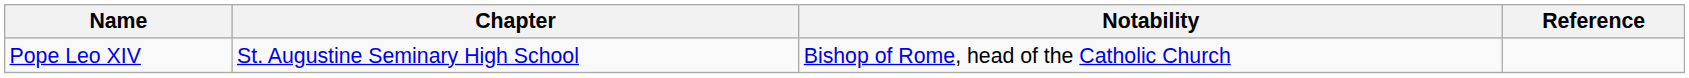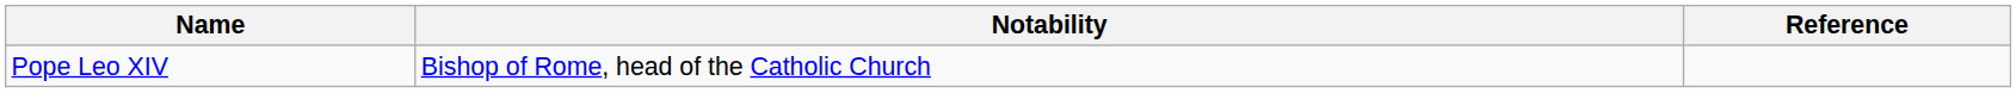- column: Chapter | St. Augustine Seminary High School
